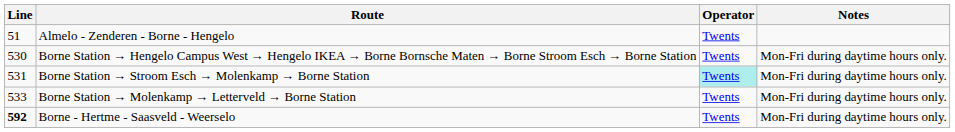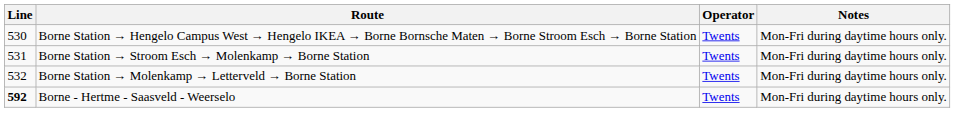- row: 51 | Almelo - Zenderen - Borne - Hengelo | Twents
Borne Station → Stroom Esch → Molenkamp → Borne Station | Operator: paleturquoise background -> no background
Borne Station → Molenkamp → Letterveld → Borne Station | Line: 533 -> 532
